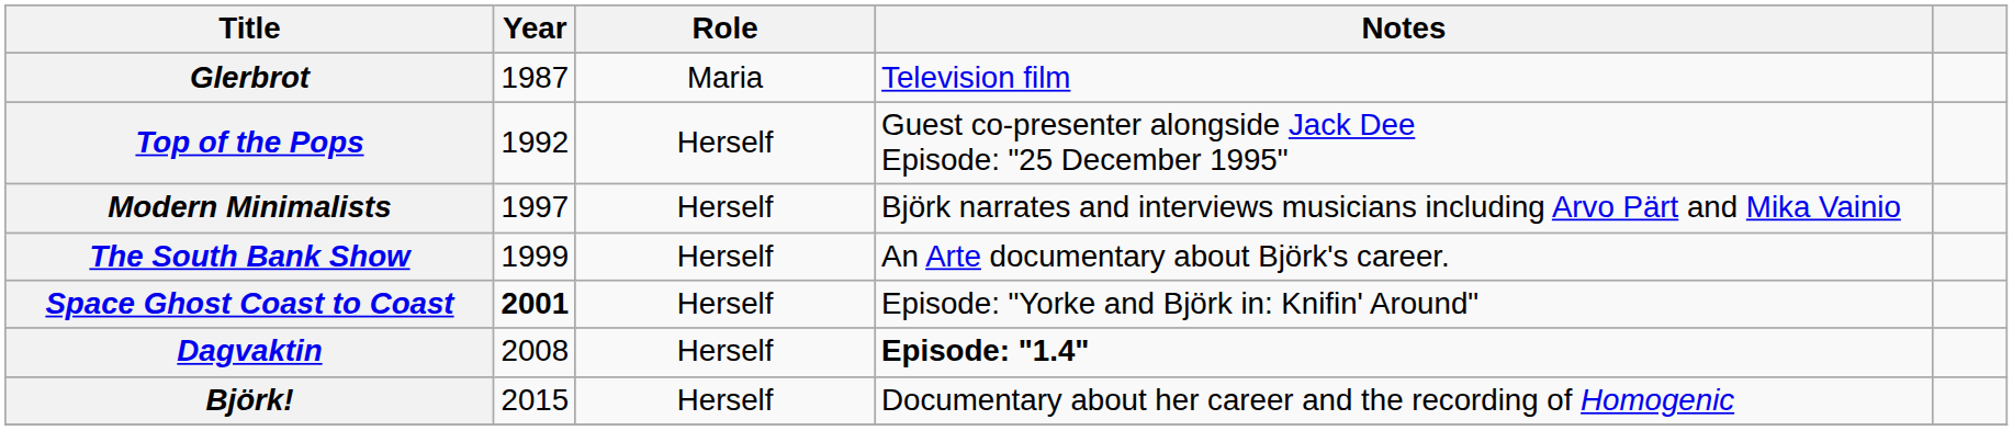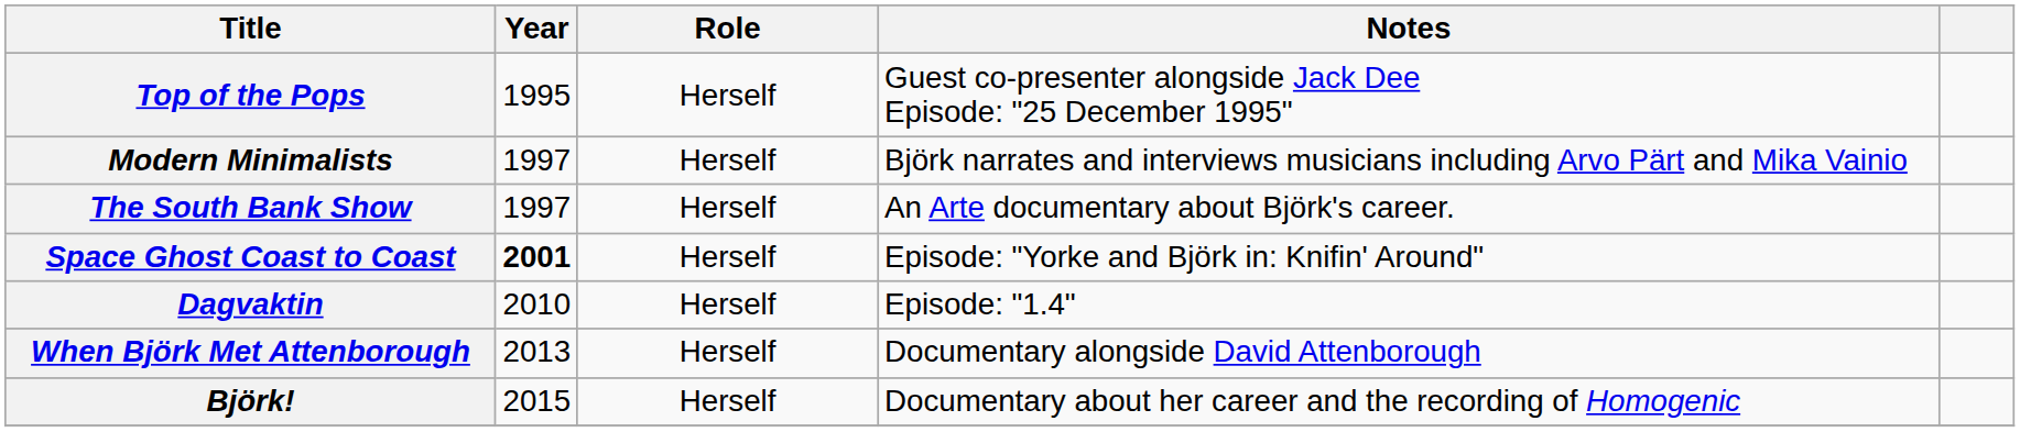- row: Glerbrot | 1987 | Maria | Television film
Top of the Pops | Year: 1992 -> 1995
The South Bank Show | Year: 1999 -> 1997
Dagvaktin | Year: 2008 -> 2010
Dagvaktin | Notes: bold -> normal
+ row: When Björk Met Attenborough | 2013 | Herself | Documentary alongside David Attenborough
